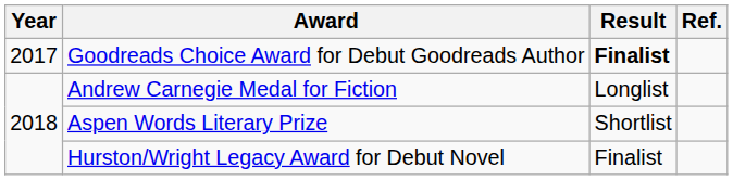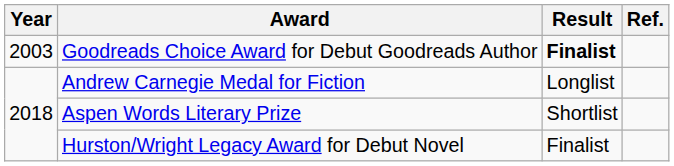Goodreads Choice Award for Debut Goodreads Author | Year: 2017 -> 2003
